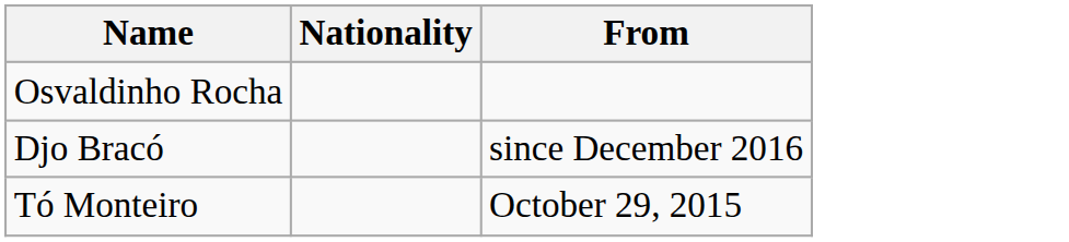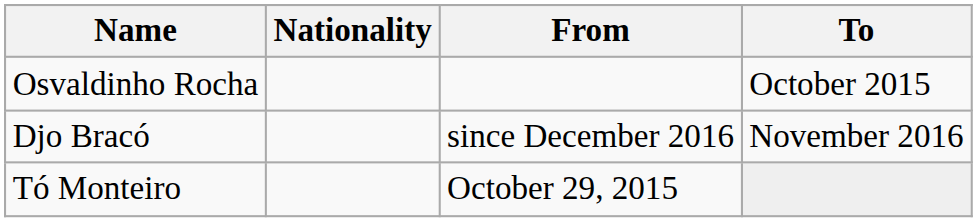+ column: To | October 2015 | November 2016
